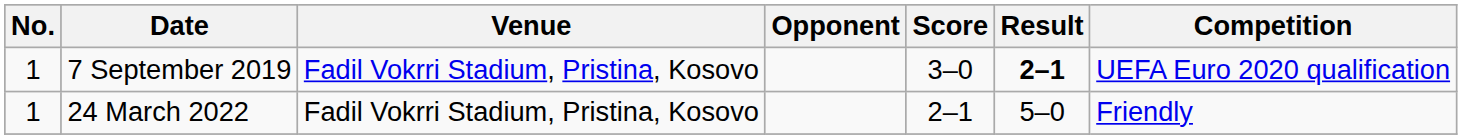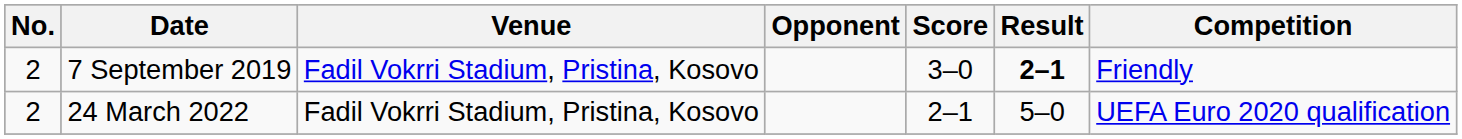7 September 2019 | No.: 1 -> 2
7 September 2019 | Competition: UEFA Euro 2020 qualification -> Friendly
24 March 2022 | No.: 1 -> 2
24 March 2022 | Competition: Friendly -> UEFA Euro 2020 qualification
